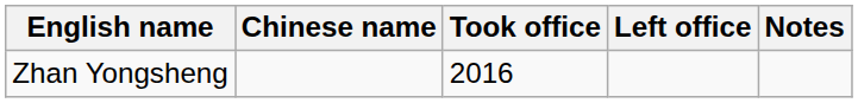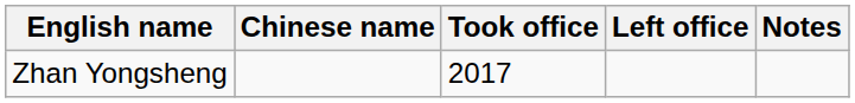Zhan Yongsheng | Took office: 2016 -> 2017
